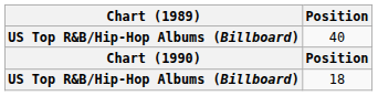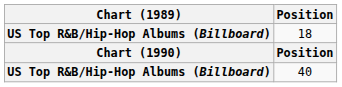rows swapped: 40 <-> 18
